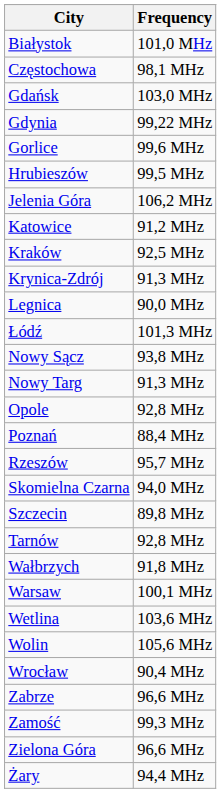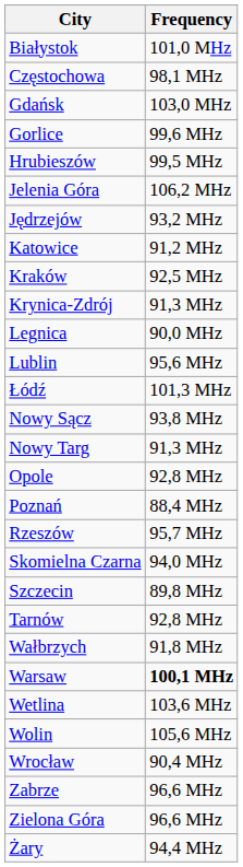- row: Gdynia | 99,22 MHz
+ row: Jędrzejów | 93,2 MHz
+ row: Lublin | 95,6 MHz
Warsaw | Frequency: normal -> bold
- row: Zamość | 99,3 MHz
